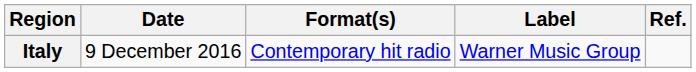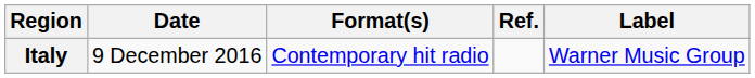columns swapped: Label <-> Ref.
